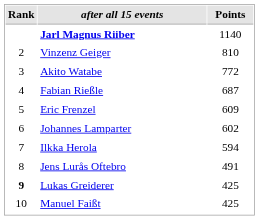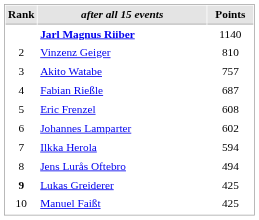Akito Watabe | Points: 772 -> 757
Eric Frenzel | Points: 609 -> 608
Jens Lurås Oftebro | Points: 491 -> 494
